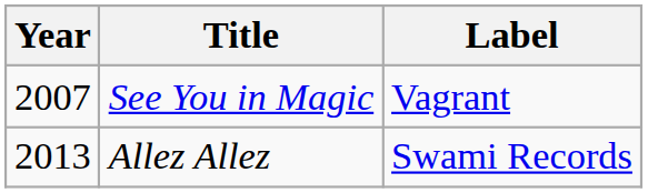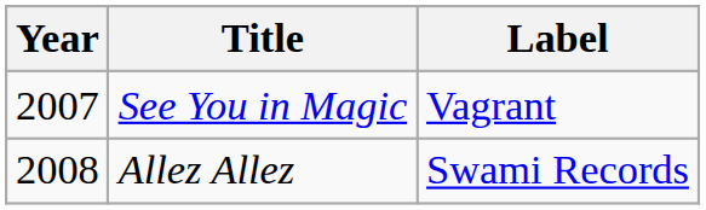Allez Allez | Year: 2013 -> 2008
